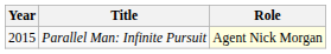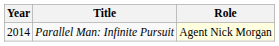Parallel Man: Infinite Pursuit | Year: 2015 -> 2014
